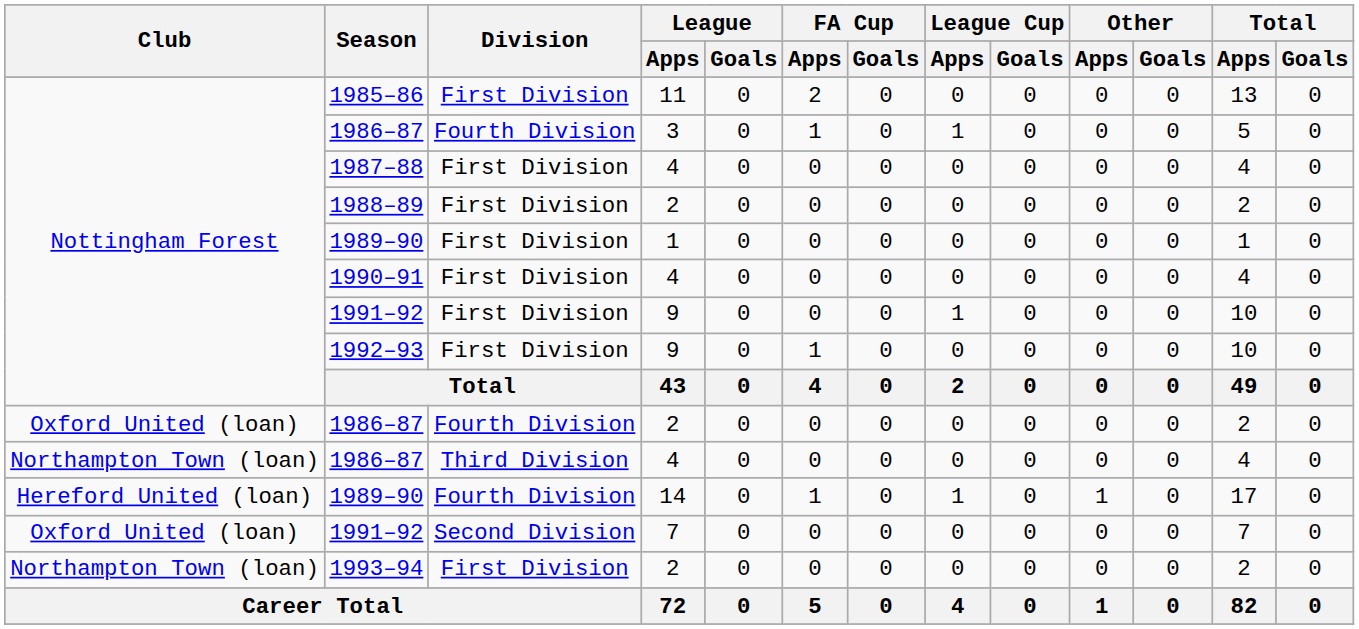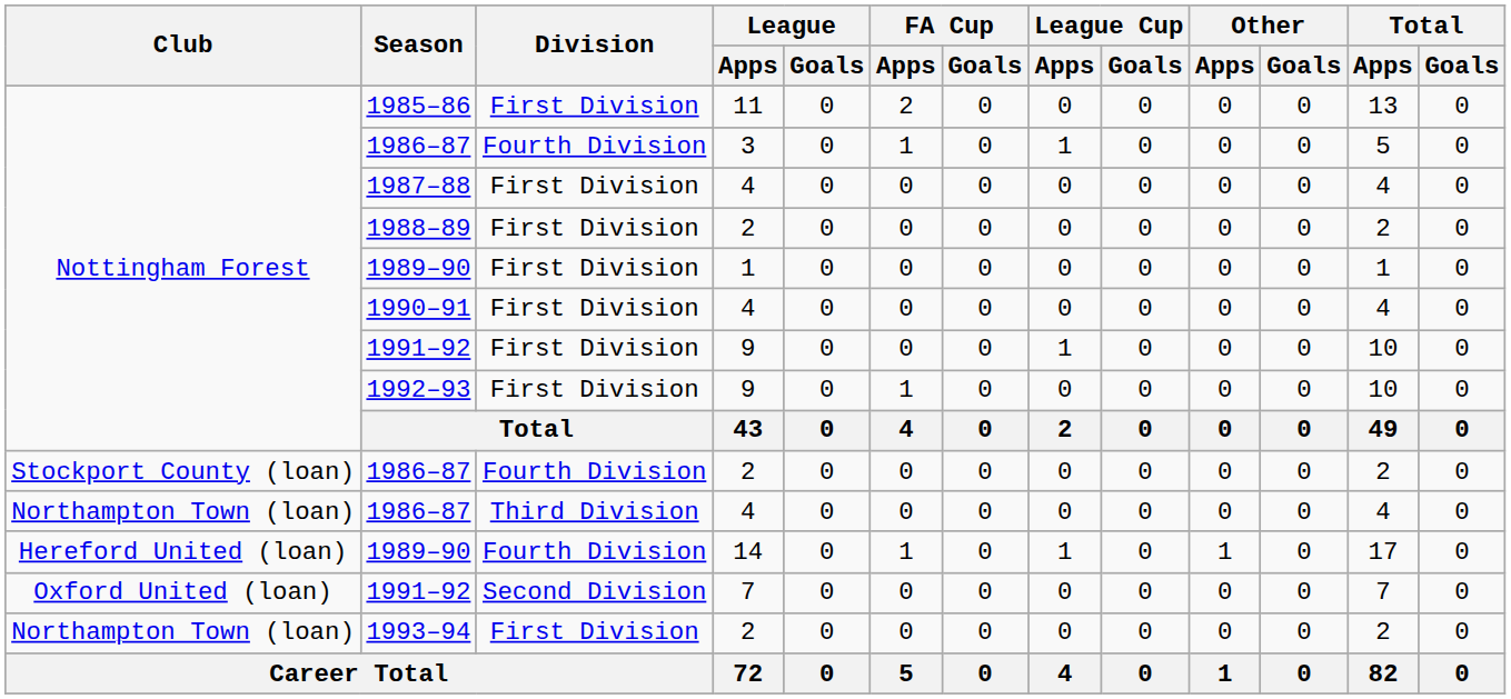1986–87 / 2 | Club: Oxford United (loan) -> Stockport County (loan)
